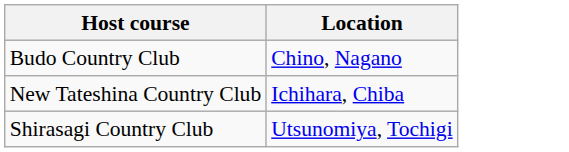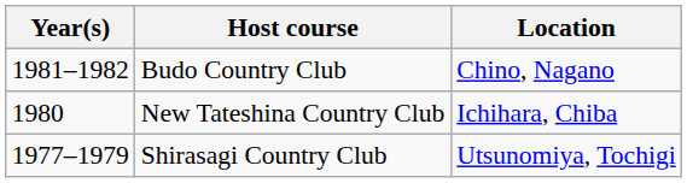+ column: Year(s) | 1981–1982 | 1980 | 1977–1979
